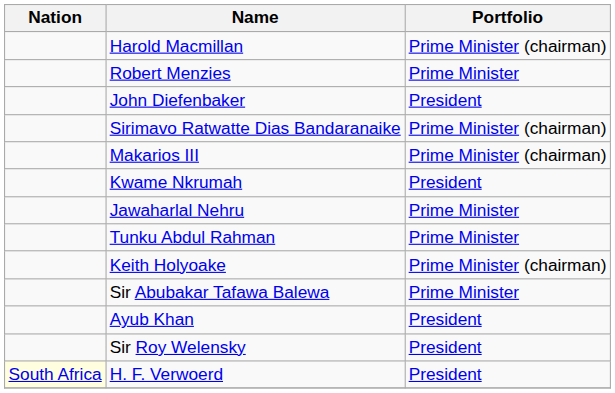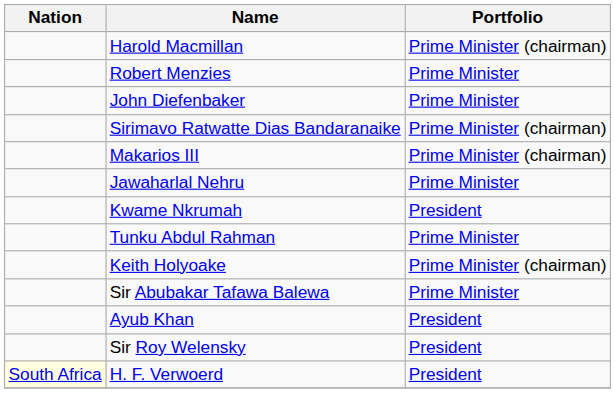John Diefenbaker | Portfolio: President -> Prime Minister
rows swapped: Kwame Nkrumah <-> Jawaharlal Nehru
